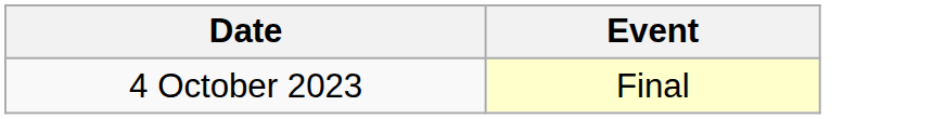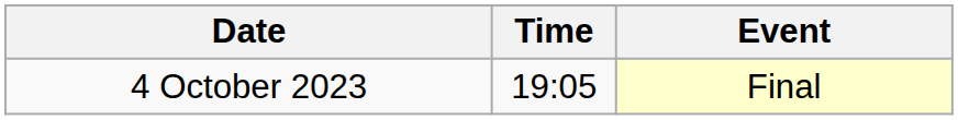+ column: Time | 19:05
